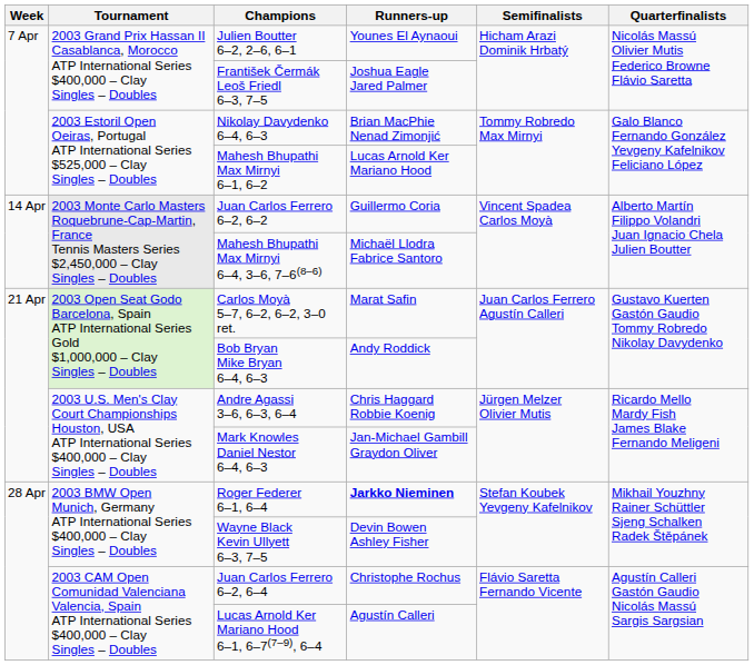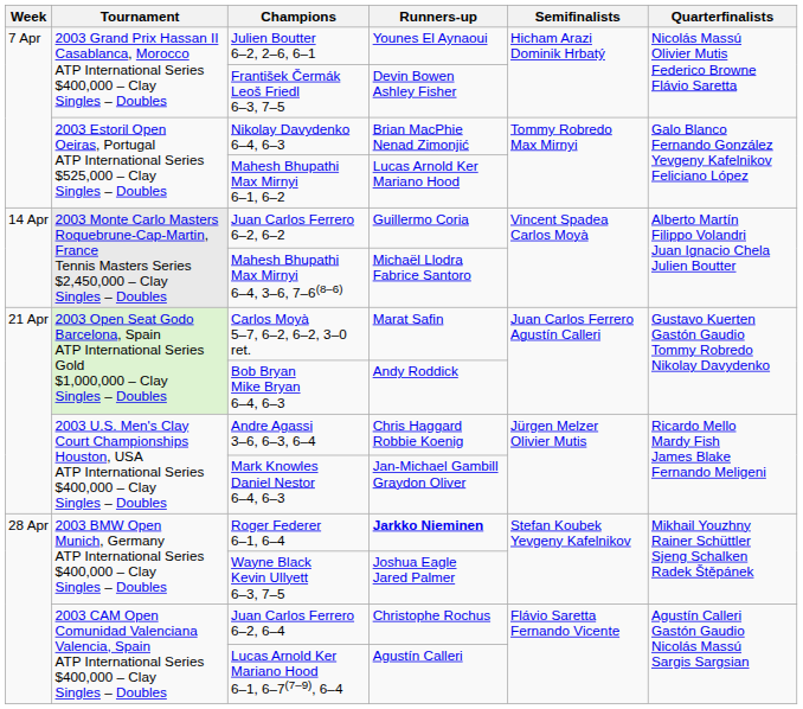František Čermák Leoš Friedl 6–3, 7–5 | Runners-up: Joshua Eagle Jared Palmer -> Devin Bowen Ashley Fisher
Wayne Black Kevin Ullyett 6–3, 7–5 | Runners-up: Devin Bowen Ashley Fisher -> Joshua Eagle Jared Palmer
